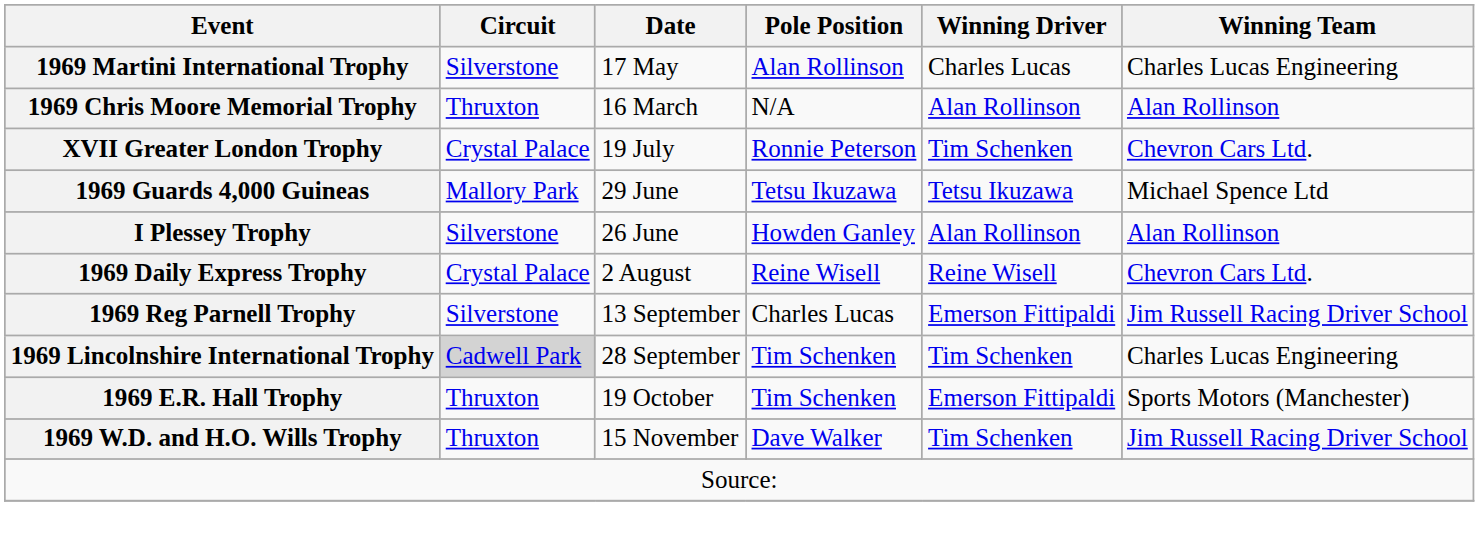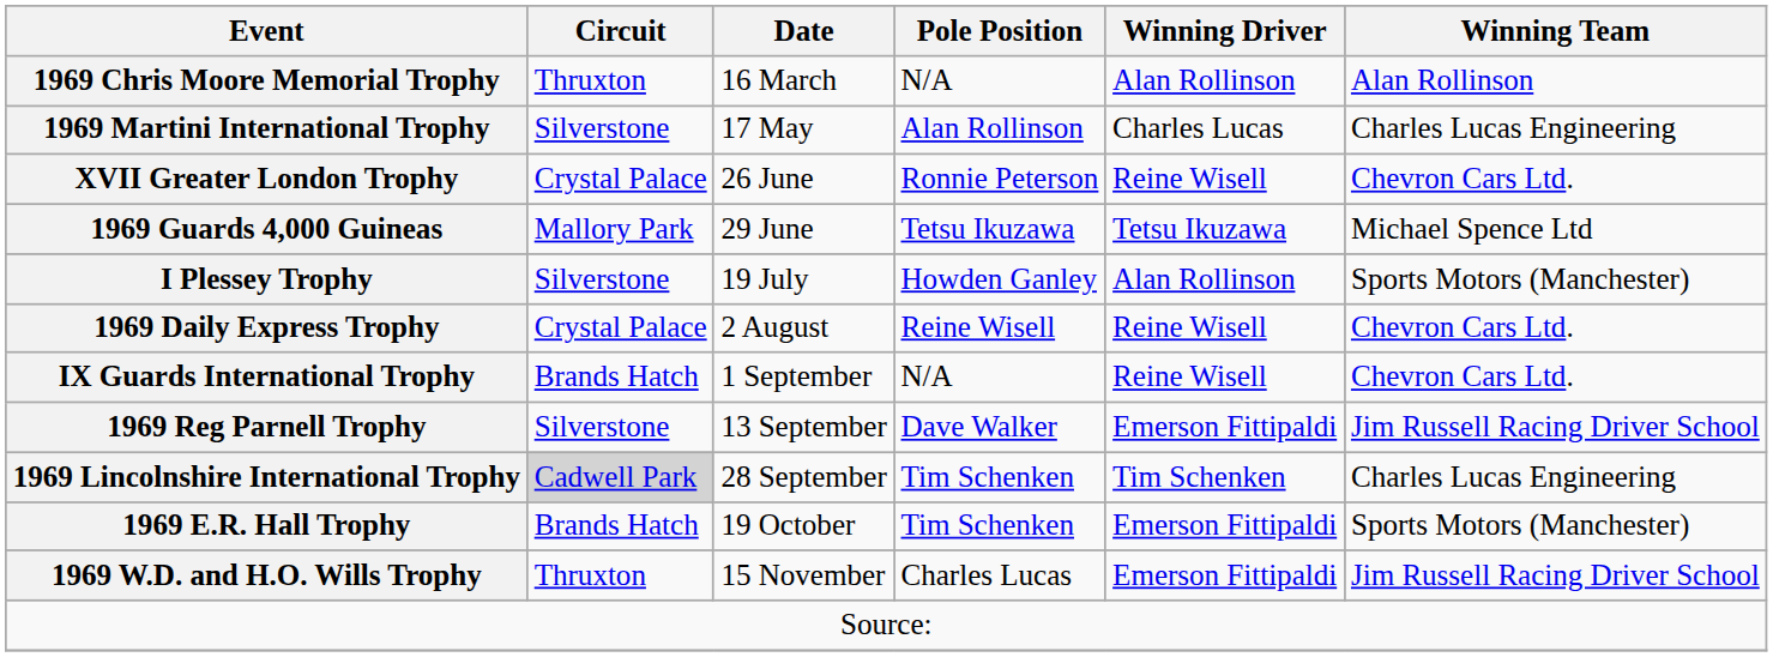rows swapped: 1969 Chris Moore Memorial Trophy <-> 1969 Martini International Trophy
XVII Greater London Trophy | Date: 19 July -> 26 June
XVII Greater London Trophy | Winning Driver: Tim Schenken -> Reine Wisell
I Plessey Trophy | Date: 26 June -> 19 July
I Plessey Trophy | Winning Team: Alan Rollinson -> Sports Motors (Manchester)
+ row: IX Guards International Trophy | Brands Hatch | 1 September | N/A | Reine Wisell | Chevron Cars Ltd.
1969 Reg Parnell Trophy | Pole Position: Charles Lucas -> Dave Walker
1969 E.R. Hall Trophy | Circuit: Thruxton -> Brands Hatch
1969 W.D. and H.O. Wills Trophy | Pole Position: Dave Walker -> Charles Lucas
1969 W.D. and H.O. Wills Trophy | Winning Driver: Tim Schenken -> Emerson Fittipaldi
